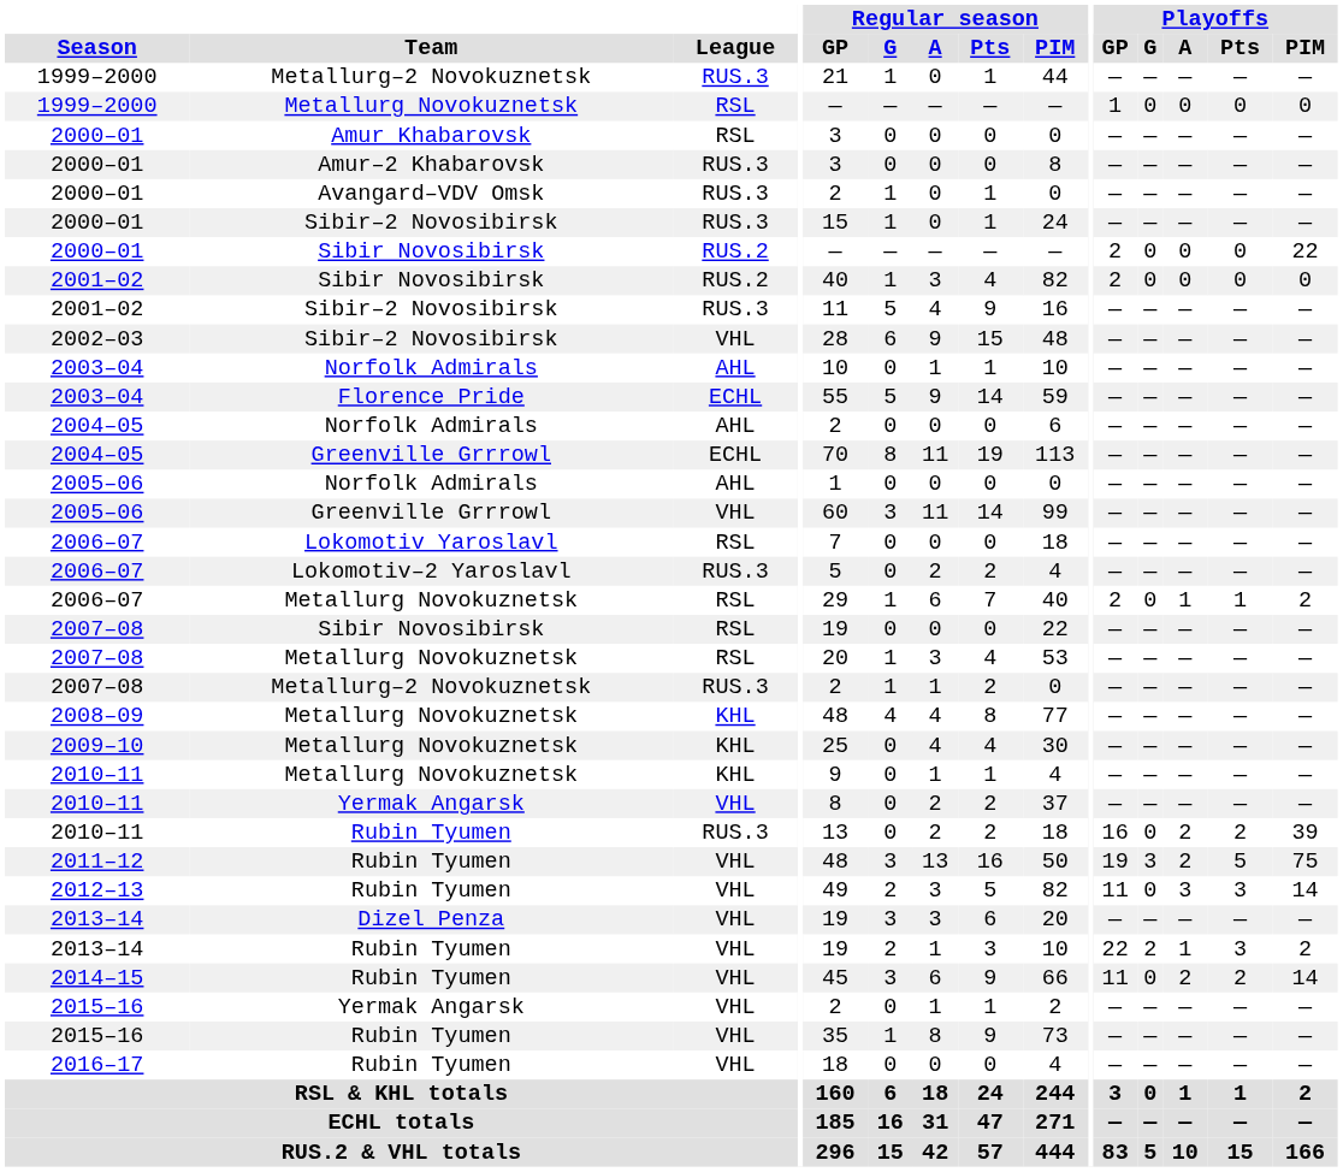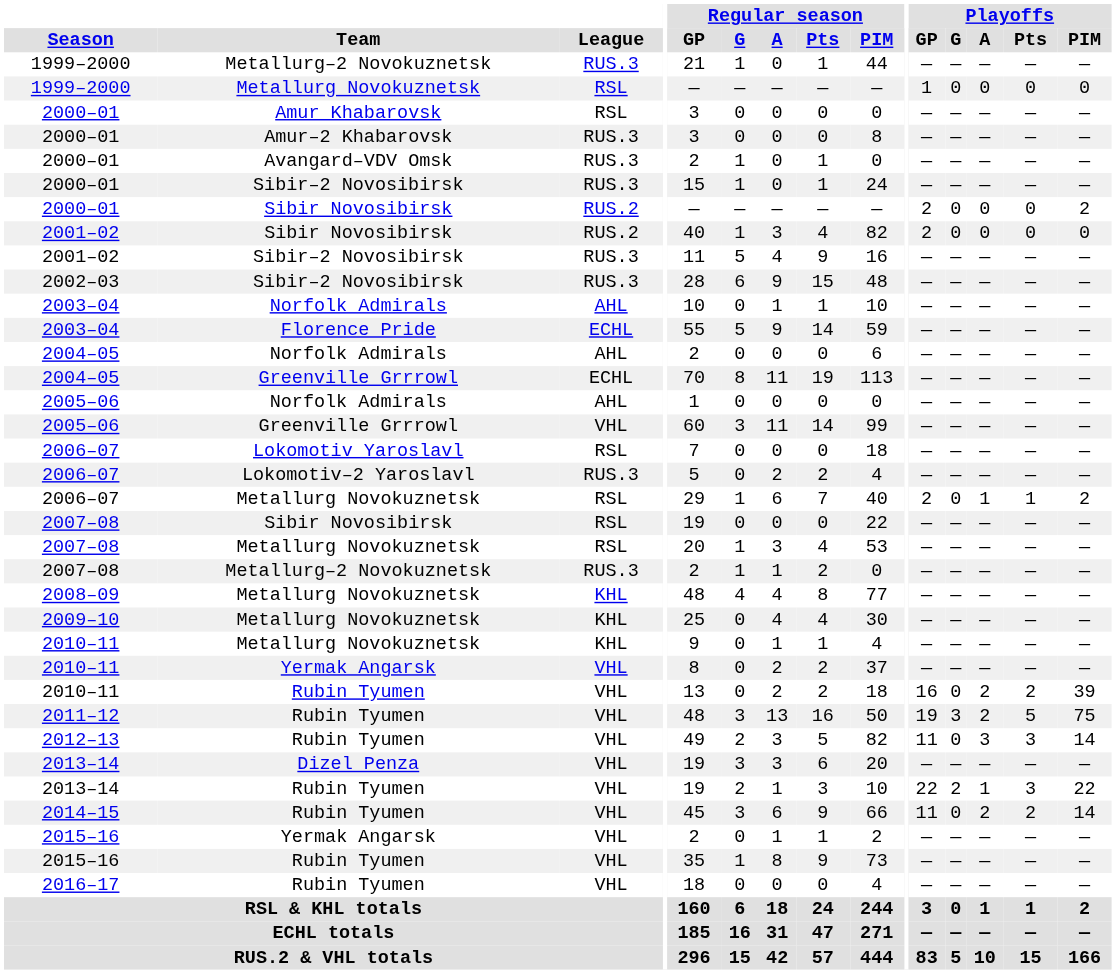2000–01 / Sibir Novosibirsk | Playoffs / PIM: 22 -> 2
2002–03 | League: VHL -> RUS.3
2010–11 / Rubin Tyumen | League: RUS.3 -> VHL
2013–14 / Rubin Tyumen | Playoffs / PIM: 2 -> 22
